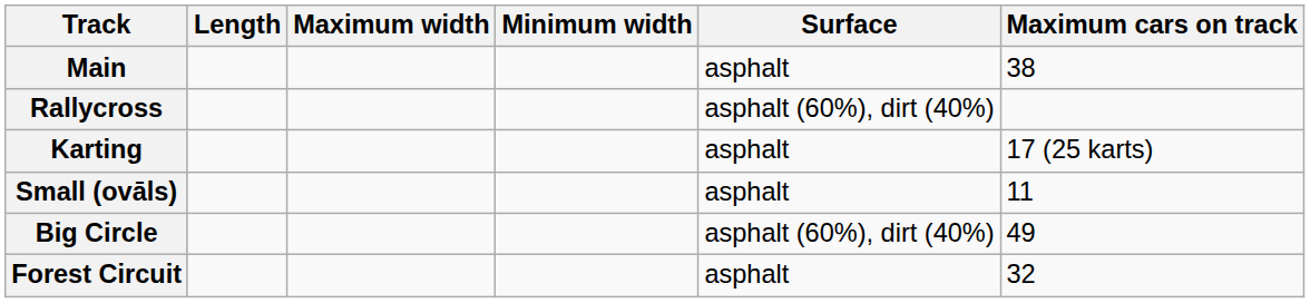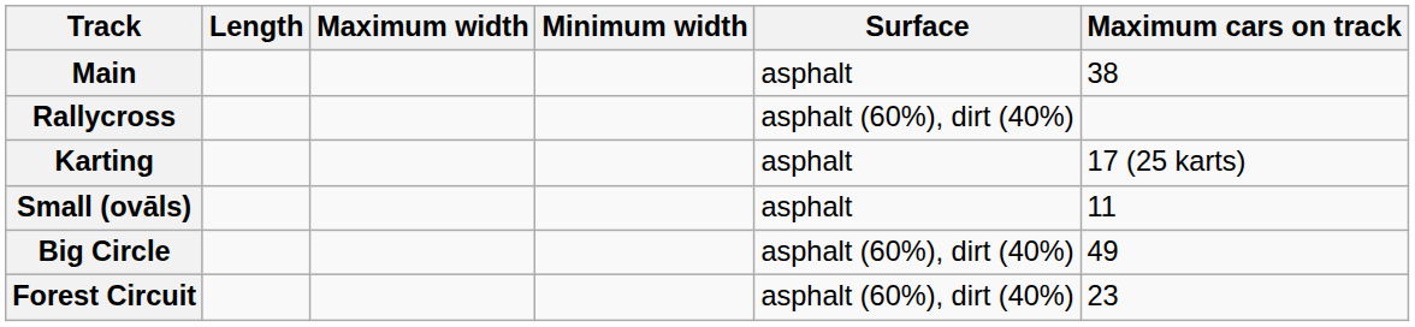Forest Circuit | Surface: asphalt -> asphalt (60%), dirt (40%)
Forest Circuit | Maximum cars on track: 32 -> 23
